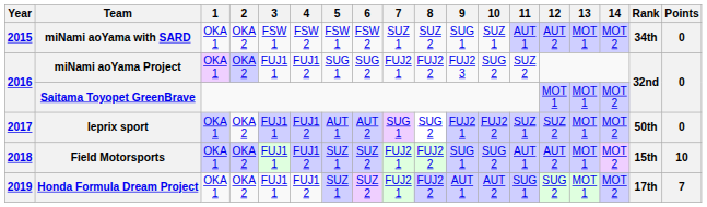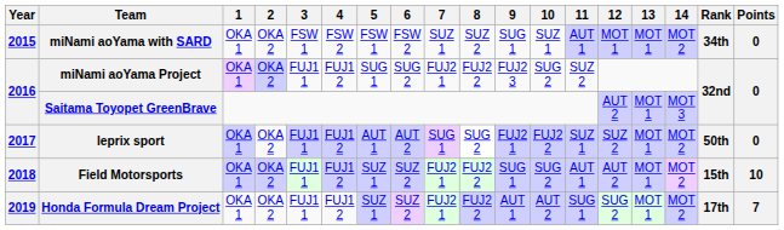miNami aoYama with SARD | 12: AUT 2 -> MOT 1
Saitama Toyopet GreenBrave | 12: MOT 1 -> AUT 2
Saitama Toyopet GreenBrave | 14: MOT 2 -> MOT 3
